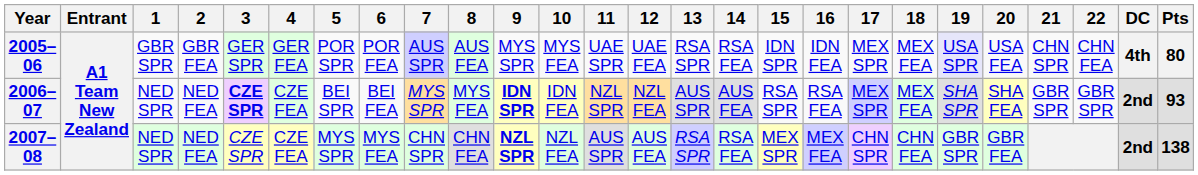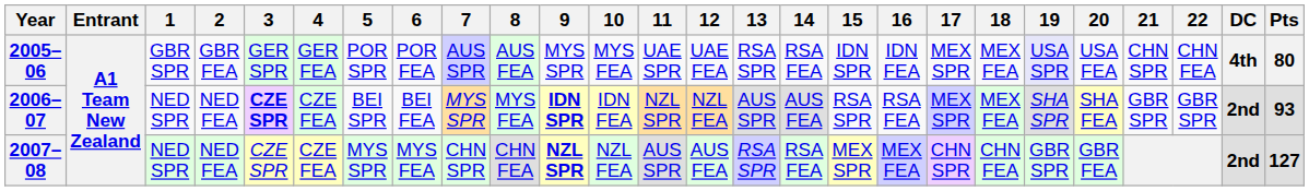2007–08 | Pts: 138 -> 127
